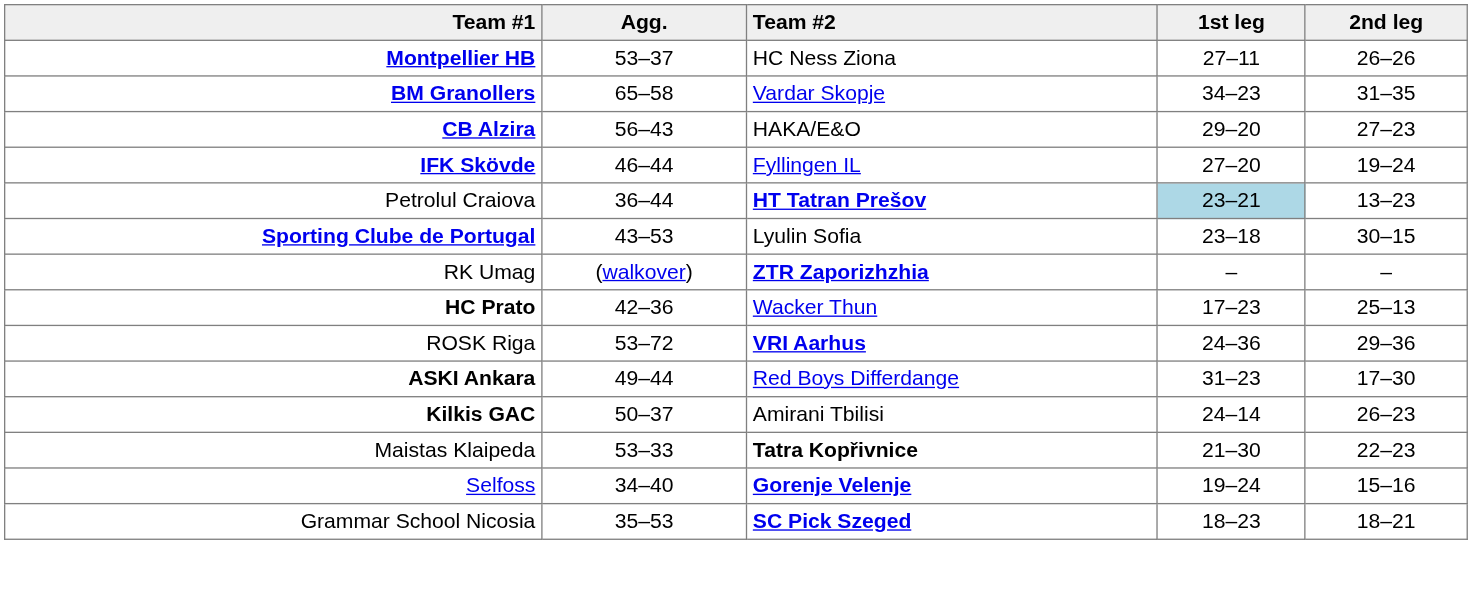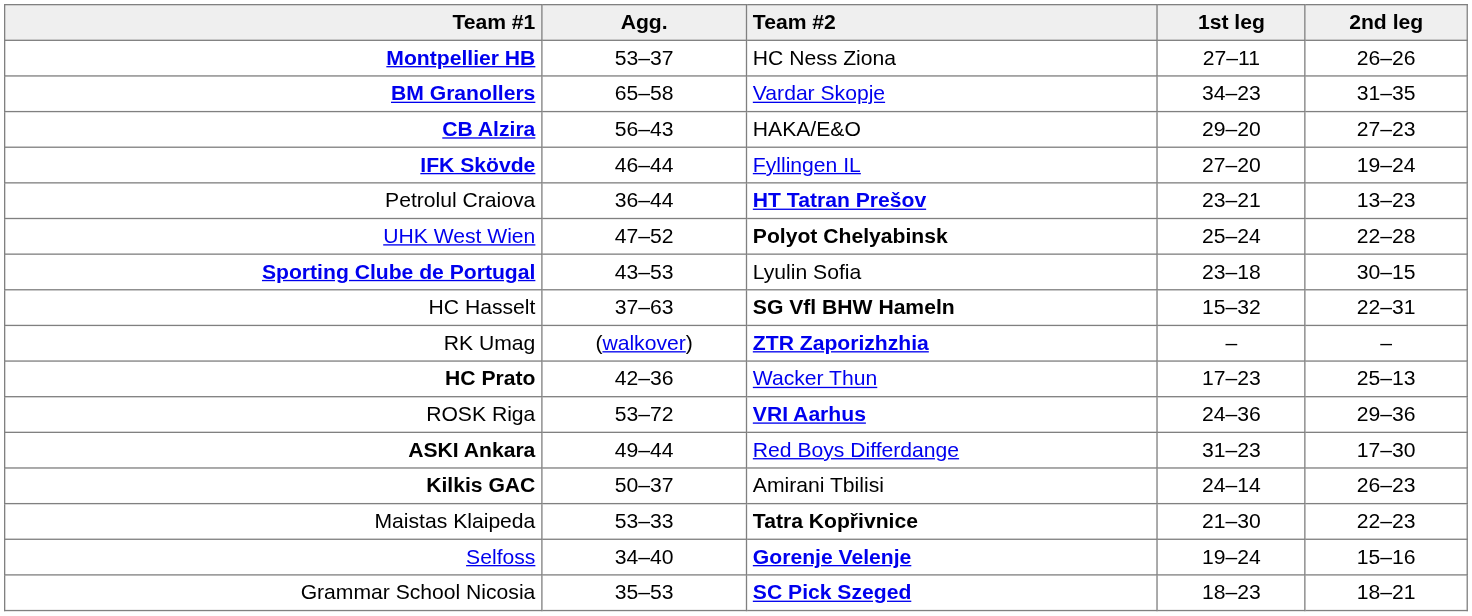Petrolul Craiova | 1st leg: lightblue background -> no background
+ row: UHK West Wien | 47–52 | Polyot Chelyabinsk | 25–24 | 22–28
+ row: HC Hasselt | 37–63 | SG Vfl BHW Hameln | 15–32 | 22–31
